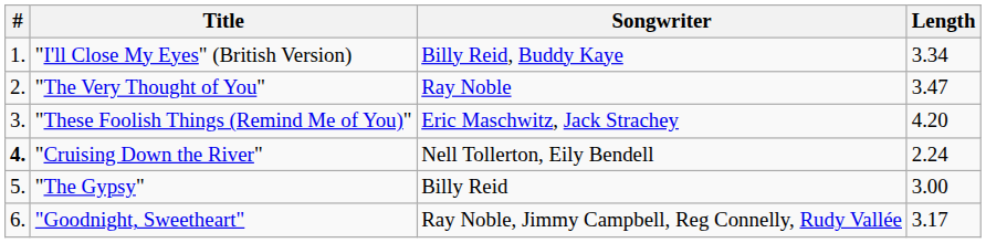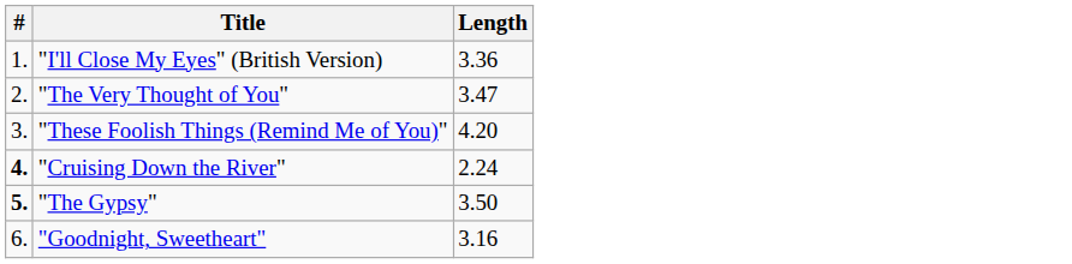- column: Songwriter | Billy Reid, Buddy Kaye | Ray Noble | Eric Maschwitz, Jack Strachey | Nell Tollerton, Eily Bendell | Billy Reid | Ray Noble, Jimmy Campbell, Reg Connelly, Rudy Vallée
"I'll Close My Eyes" (British Version) | Length: 3.34 -> 3.36
"The Gypsy" | #: normal -> bold
"The Gypsy" | Length: 3.00 -> 3.50
"Goodnight, Sweetheart" | Length: 3.17 -> 3.16
